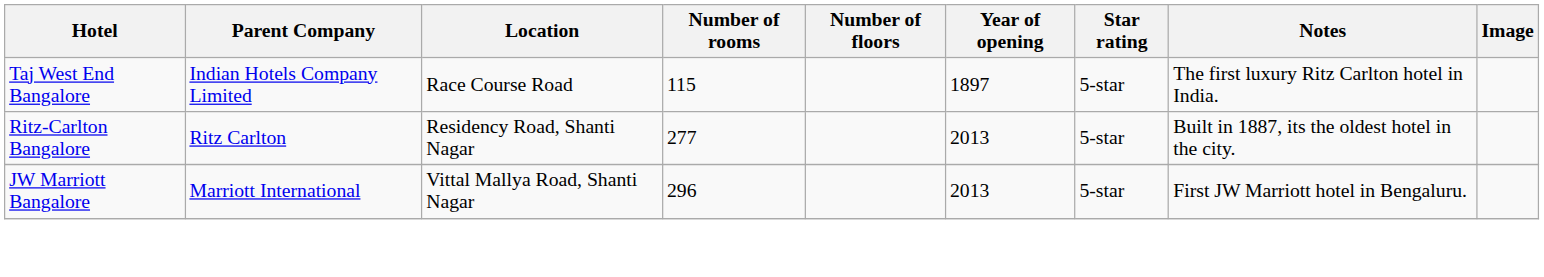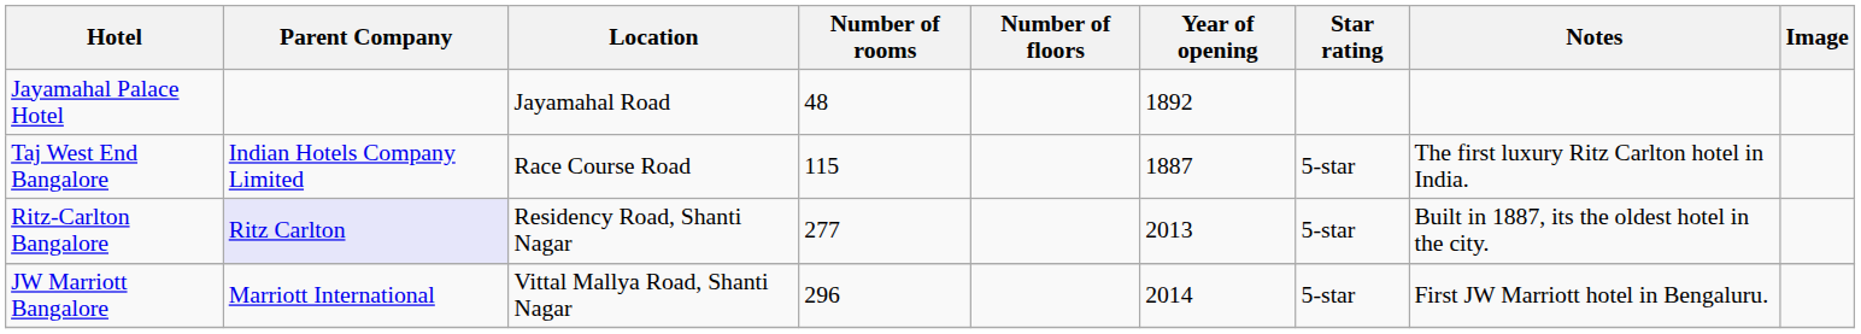+ row: Jayamahal Palace Hotel | Jayamahal Road | 48 | 1892
Taj West End Bangalore | Year of opening: 1897 -> 1887
Ritz-Carlton Bangalore | Parent Company: no background -> lavender background
JW Marriott Bangalore | Year of opening: 2013 -> 2014
